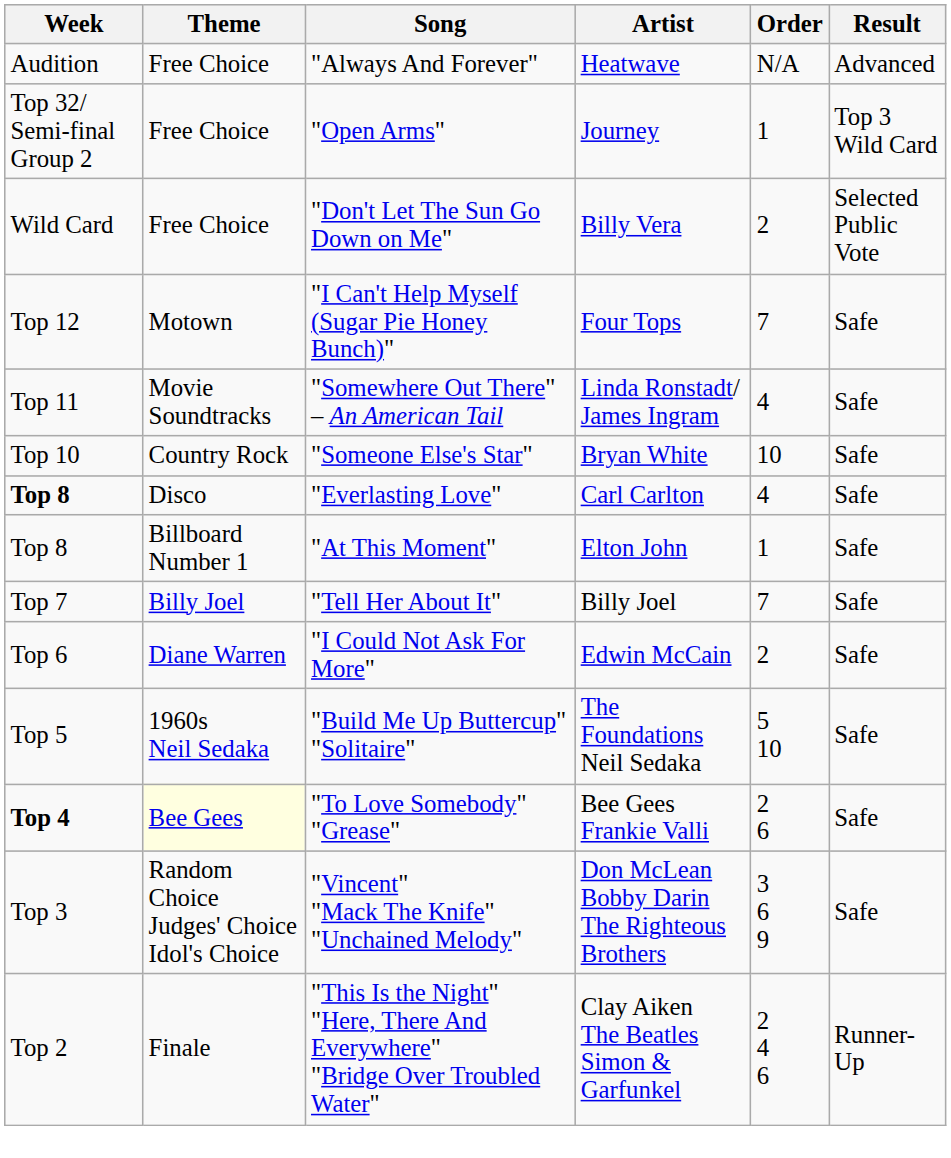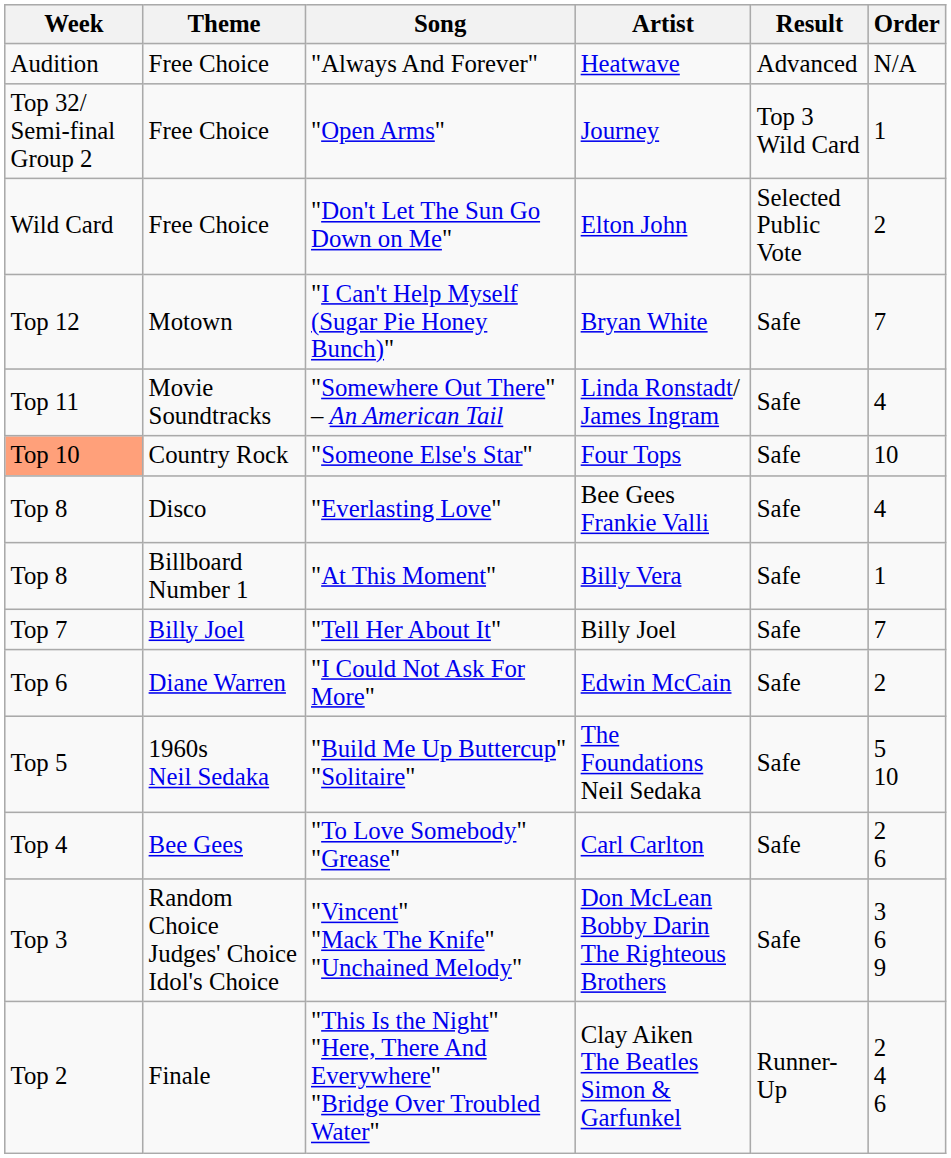columns swapped: Order <-> Result
"Don't Let The Sun Go Down on Me" | Artist: Billy Vera -> Elton John
"I Can't Help Myself (Sugar Pie Honey Bunch)" | Artist: Four Tops -> Bryan White
"Someone Else's Star" | Week: no background -> lightsalmon background
"Someone Else's Star" | Artist: Bryan White -> Four Tops
"Everlasting Love" | Week: bold -> normal
"Everlasting Love" | Artist: Carl Carlton -> Bee Gees Frankie Valli
"At This Moment" | Artist: Elton John -> Billy Vera
"To Love Somebody" "Grease" | Week: bold -> normal
"To Love Somebody" "Grease" | Theme: lightyellow background -> no background
"To Love Somebody" "Grease" | Artist: Bee Gees Frankie Valli -> Carl Carlton
